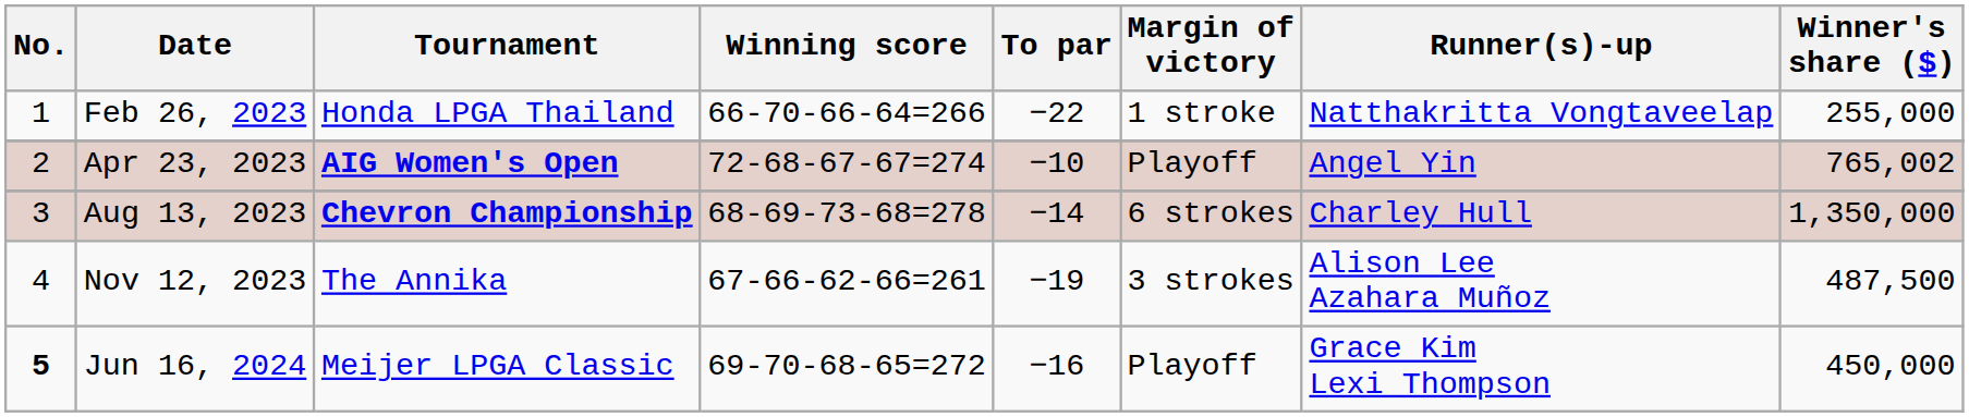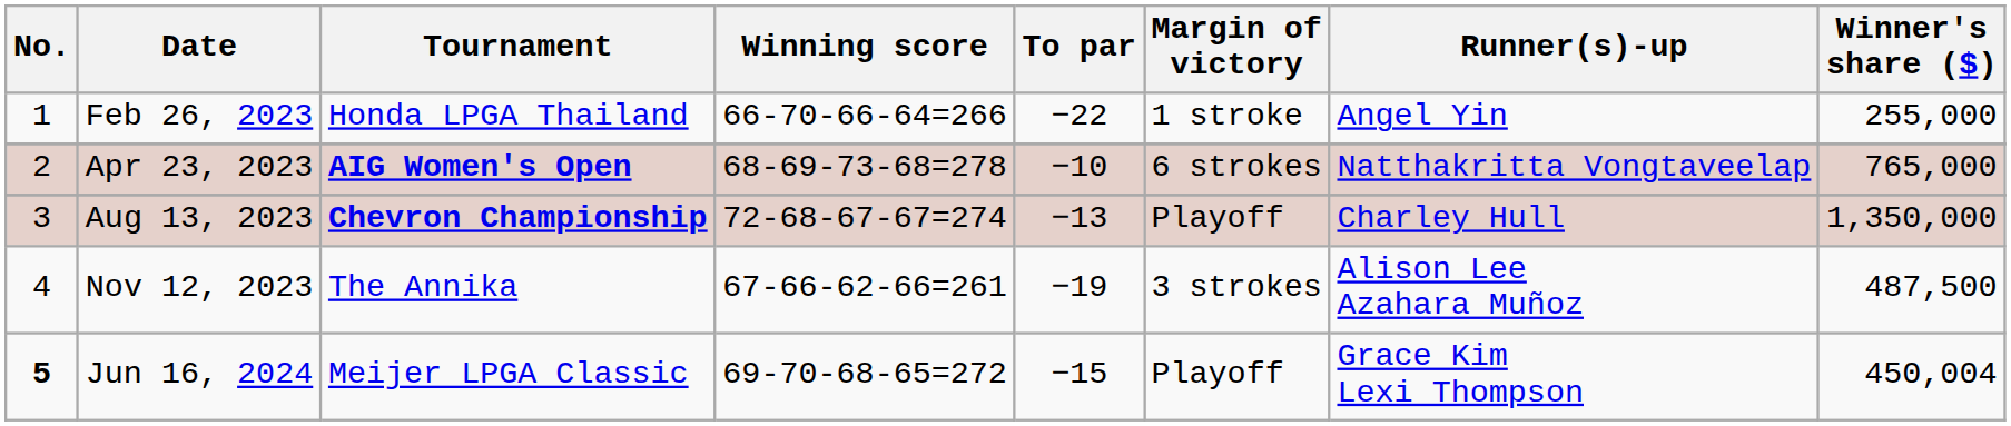Feb 26, 2023 | Runner(s)-up: Natthakritta Vongtaveelap -> Angel Yin
Apr 23, 2023 | Winning score: 72-68-67-67=274 -> 68-69-73-68=278
Apr 23, 2023 | Margin of victory: Playoff -> 6 strokes
Apr 23, 2023 | Runner(s)-up: Angel Yin -> Natthakritta Vongtaveelap
Apr 23, 2023 | Winner's share ($): 765,002 -> 765,000
Aug 13, 2023 | Winning score: 68-69-73-68=278 -> 72-68-67-67=274
Aug 13, 2023 | To par: −14 -> −13
Aug 13, 2023 | Margin of victory: 6 strokes -> Playoff
Jun 16, 2024 | To par: −16 -> −15
Jun 16, 2024 | Winner's share ($): 450,000 -> 450,004
